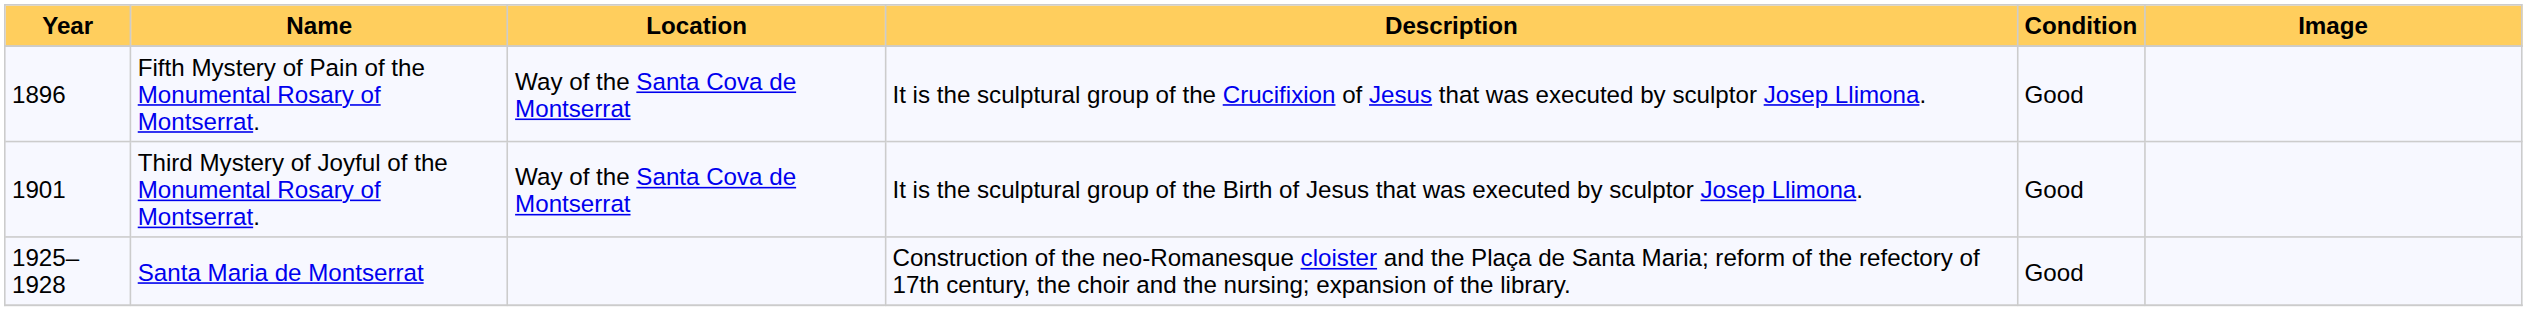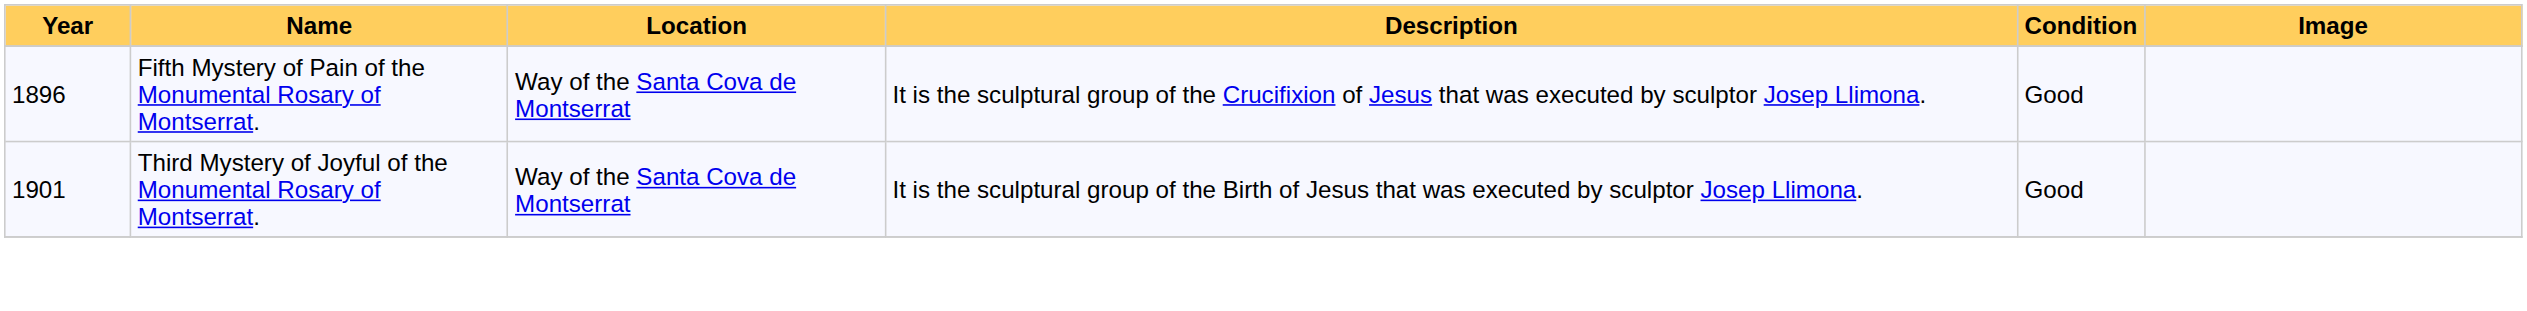- row: 1925–1928 | Santa Maria de Montserrat | Construction of the neo-Romanesque cloister and the Plaça de Santa Maria; reform of the refectory of 17th century, the choir and the nursing; expansion of the library. | Good
